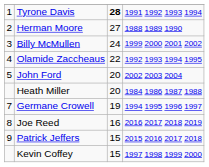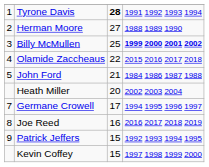Billy McMullen | column 3: 24 -> 25
Billy McMullen | column 4: normal -> bold
Olamide Zaccheaus | column 4: 1992 1993 1994 1995 -> 2015 2016 2017 2018
John Ford | column 3: 20 -> 21
John Ford | column 4: 2002 2003 2004 -> 1984 1986 1987 1988
Heath Miller | column 4: 1984 1986 1987 1988 -> 2002 2003 2004
Germane Crowell | column 3: 19 -> 17
Patrick Jeffers | column 4: 2015 2016 2017 2018 -> 1992 1993 1994 1995
